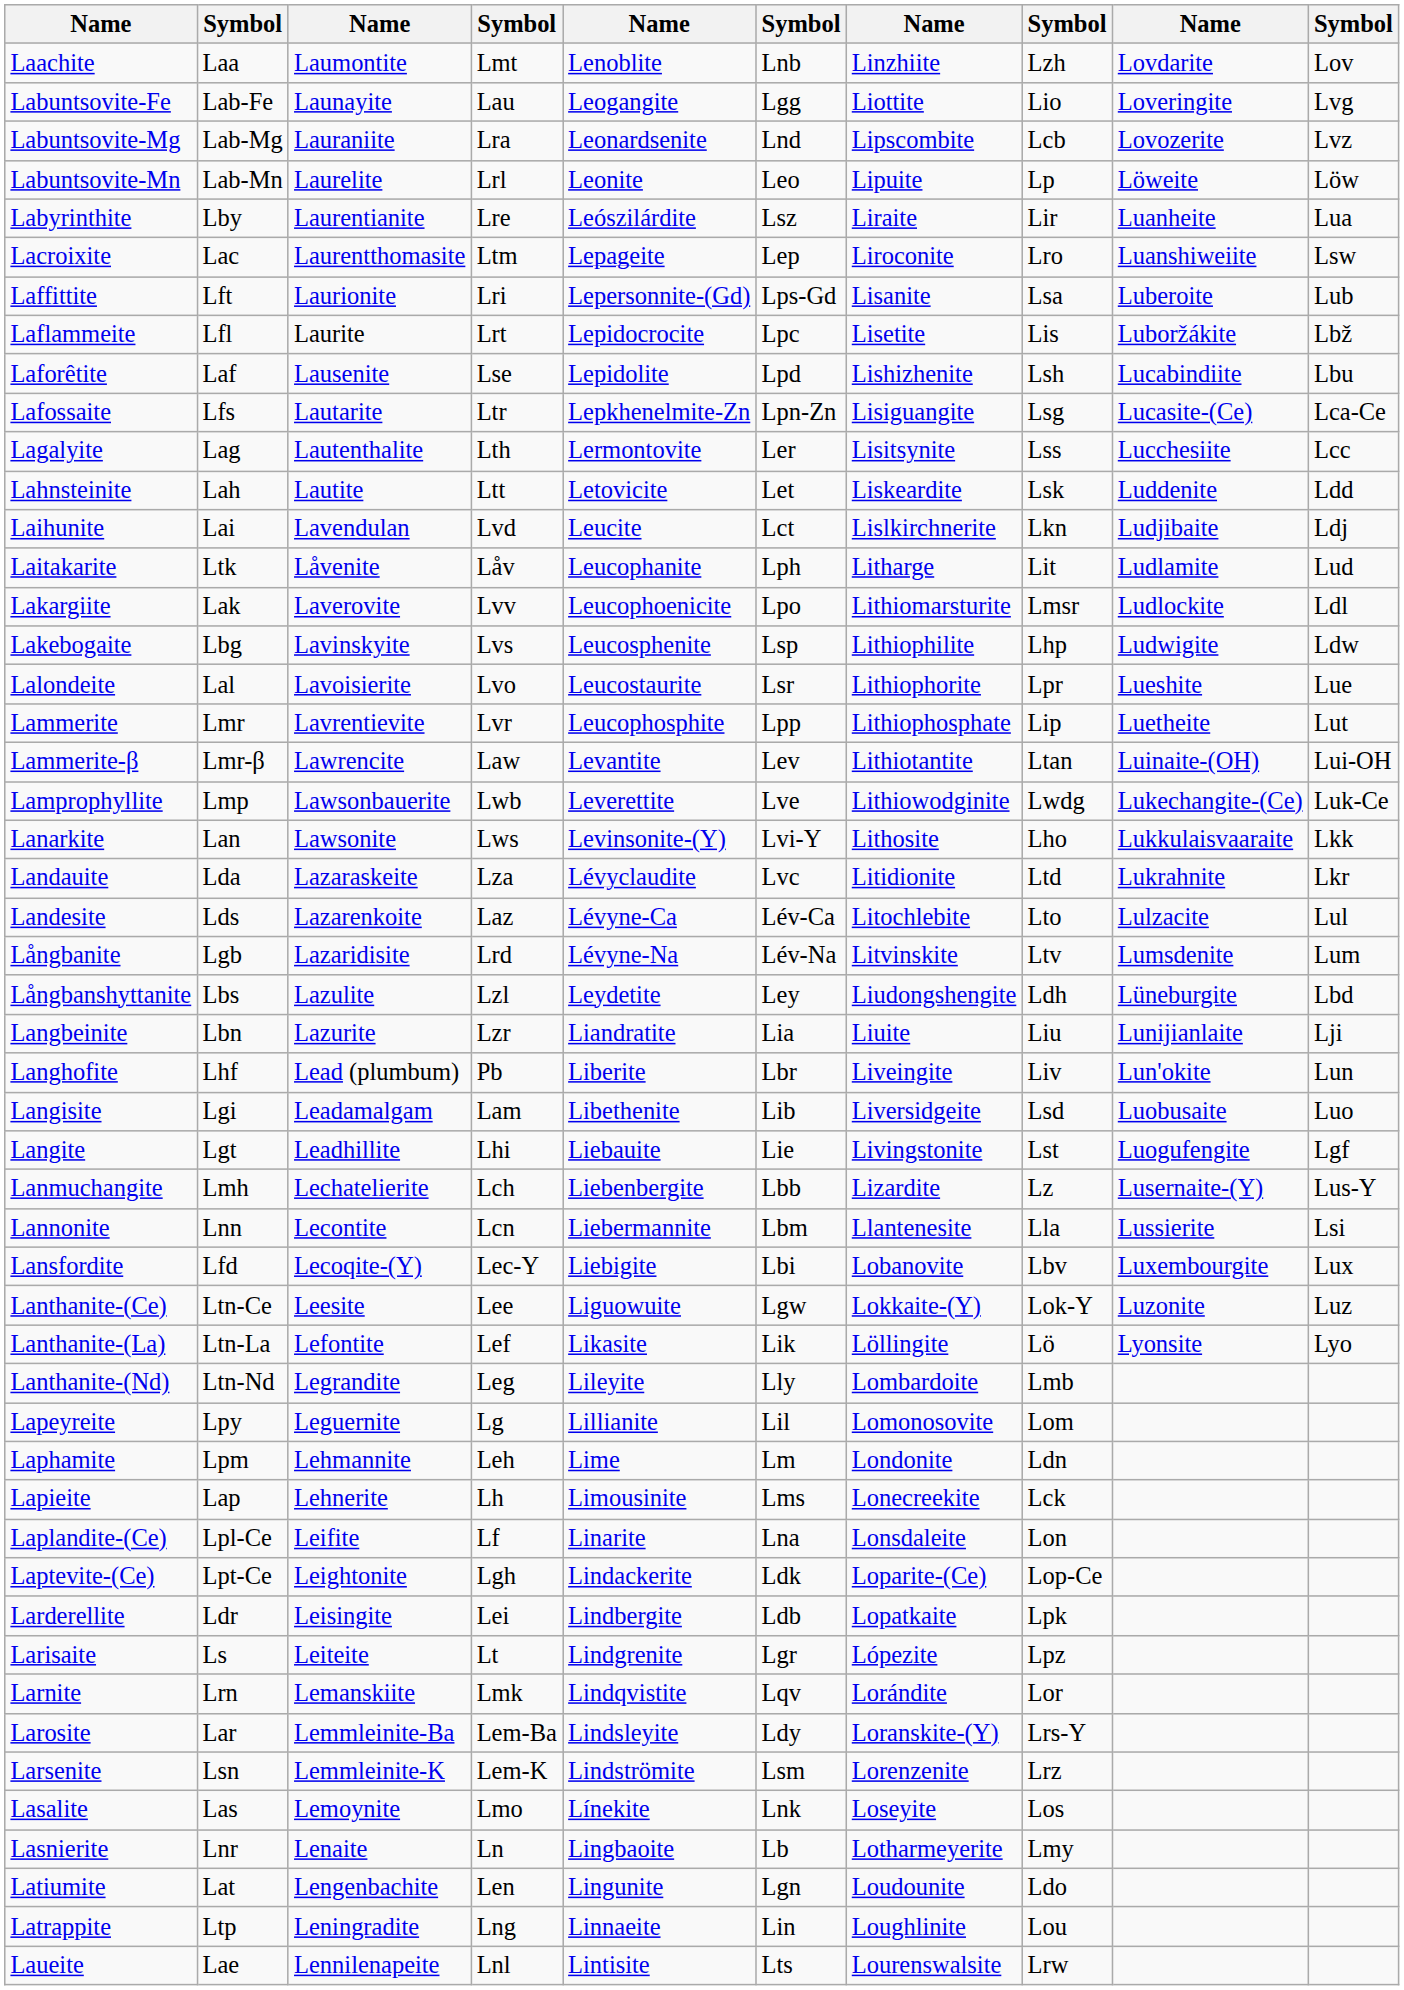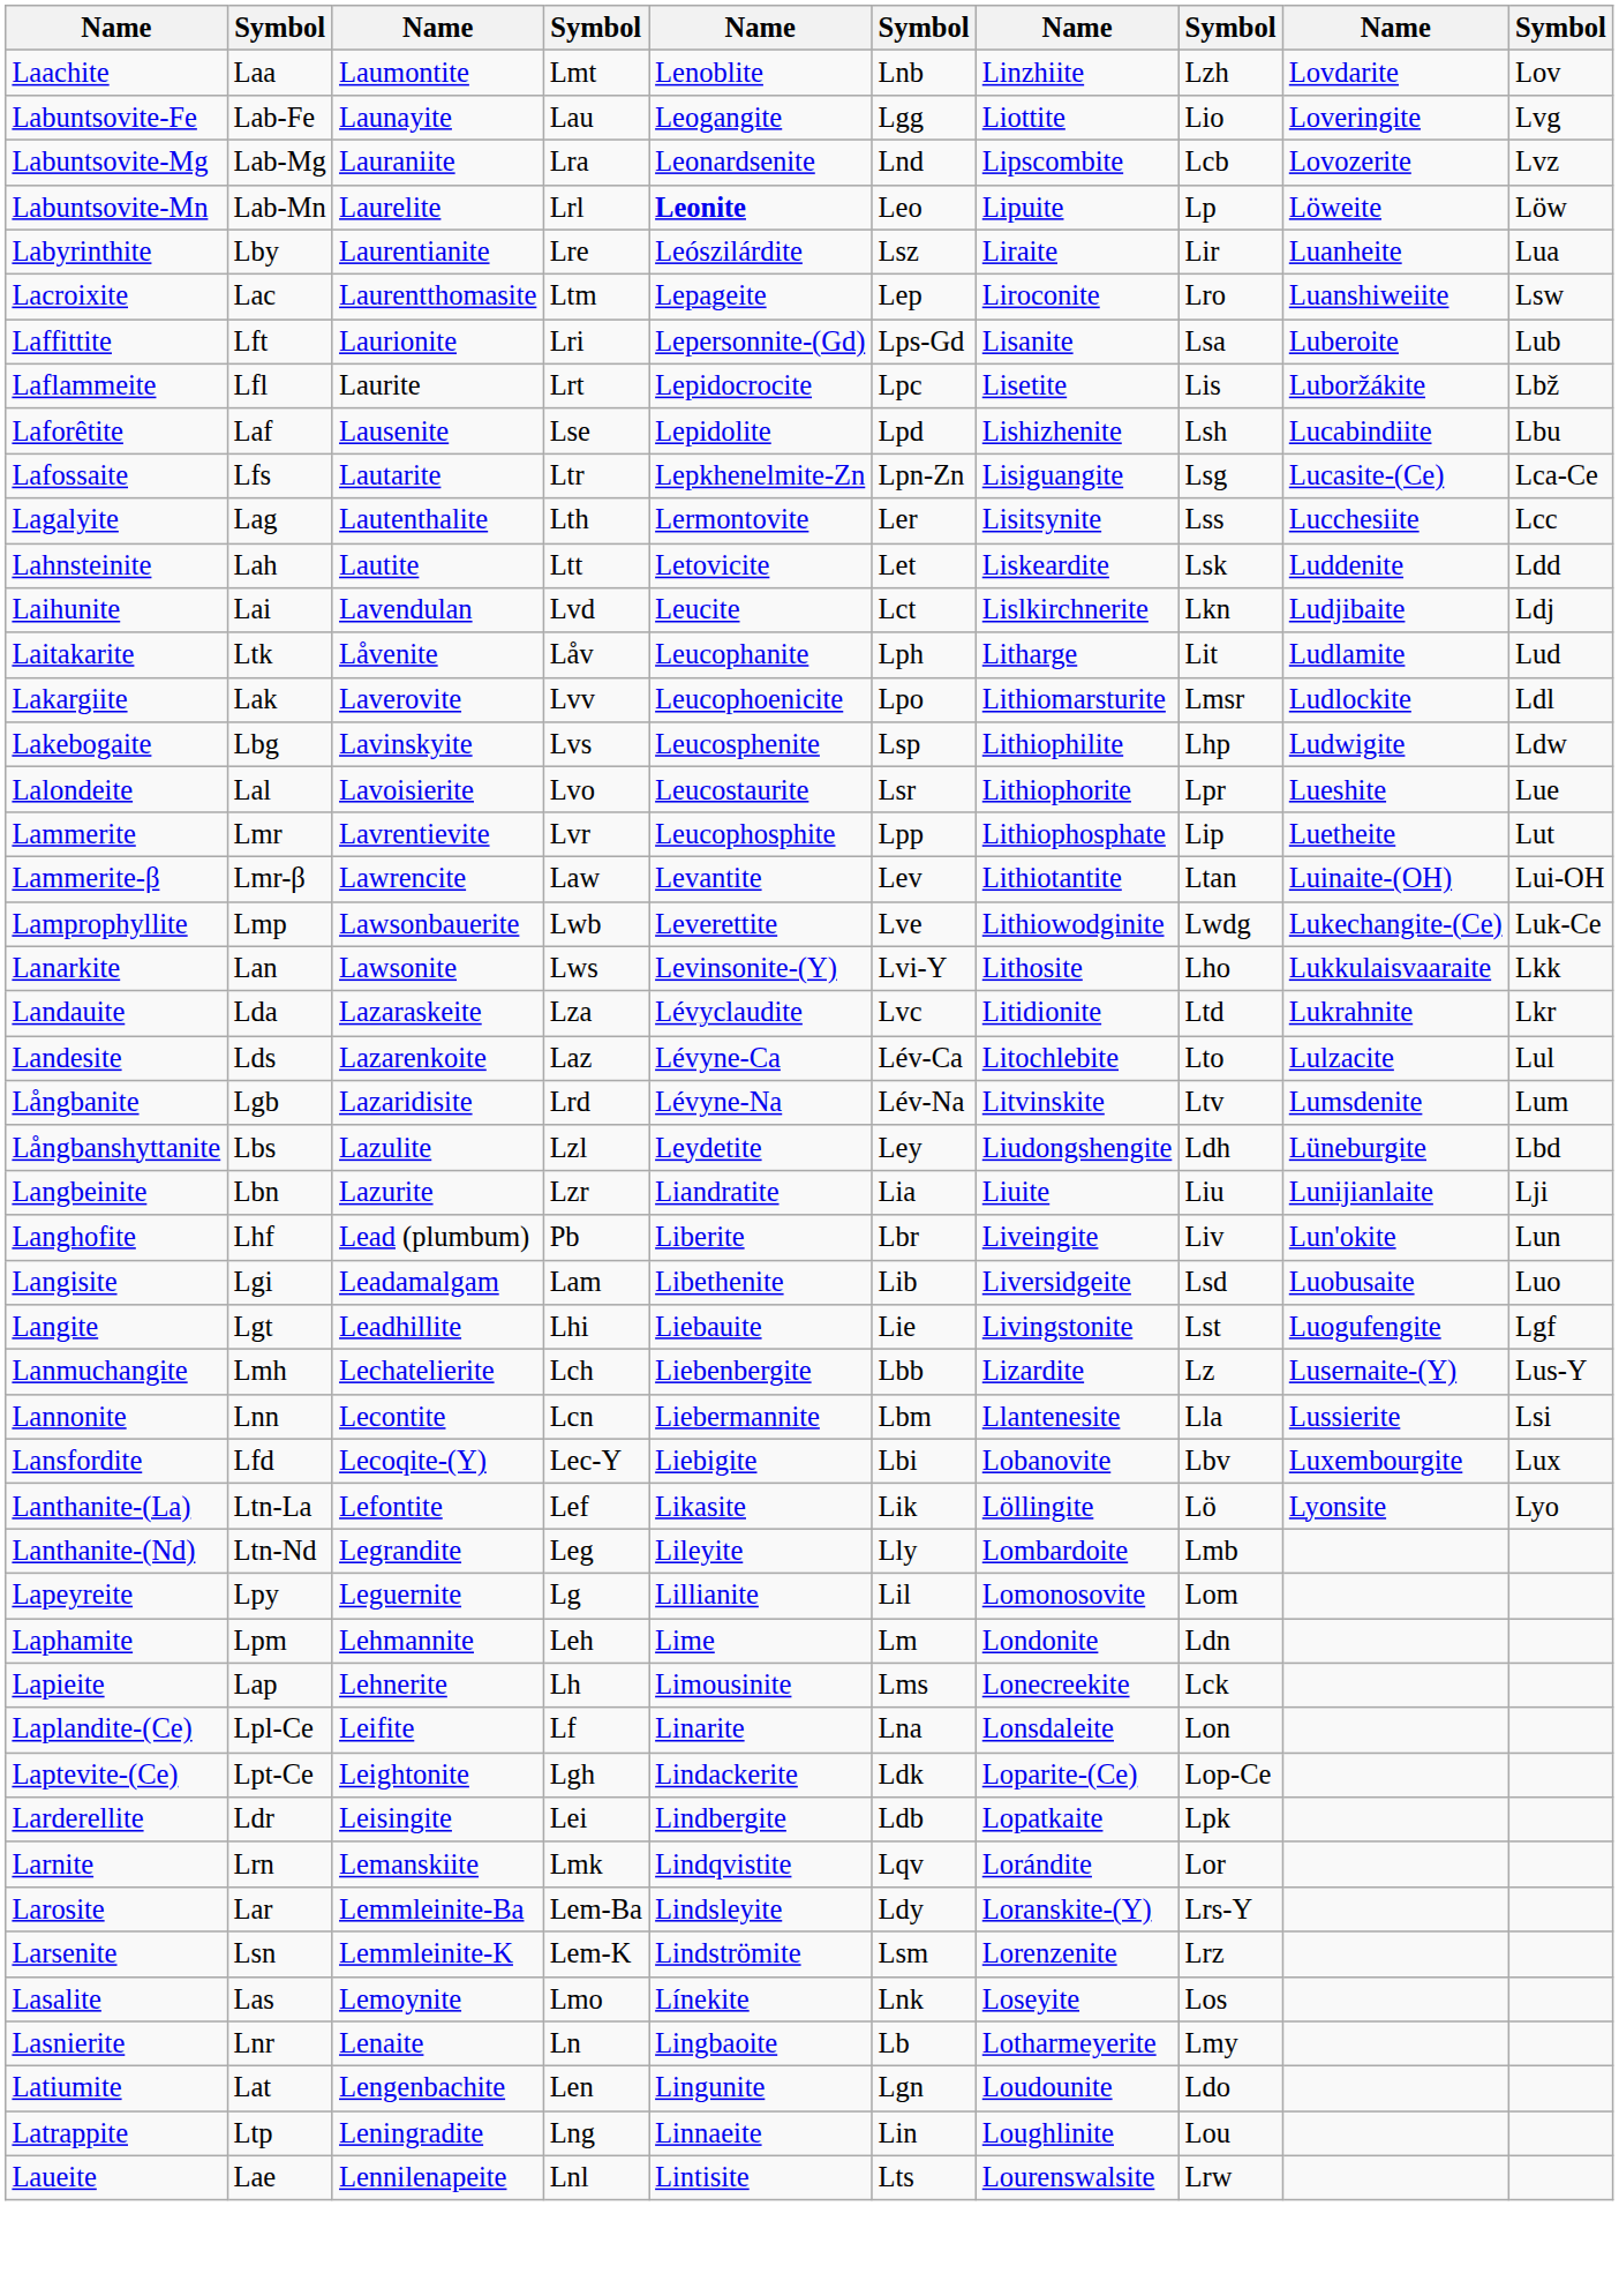Labuntsovite-Mn | column 5: normal -> bold
- row: Lanthanite-(Ce) | Ltn-Ce | Leesite | Lee | Liguowuite | Lgw | Lokkaite-(Y) | Lok-Y | Luzonite | Luz
- row: Larisaite | Ls | Leiteite | Lt | Lindgrenite | Lgr | Lópezite | Lpz
